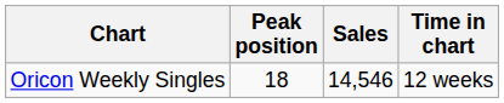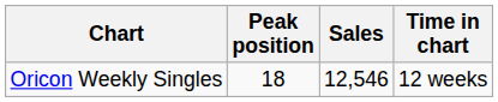Oricon Weekly Singles | Sales: 14,546 -> 12,546
